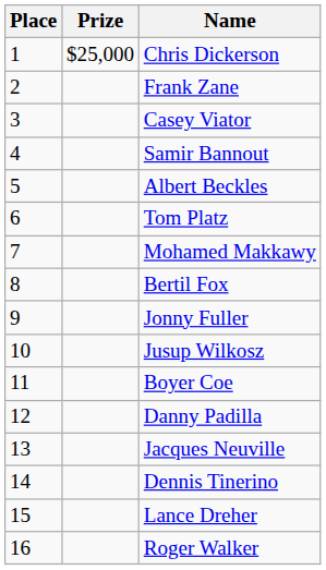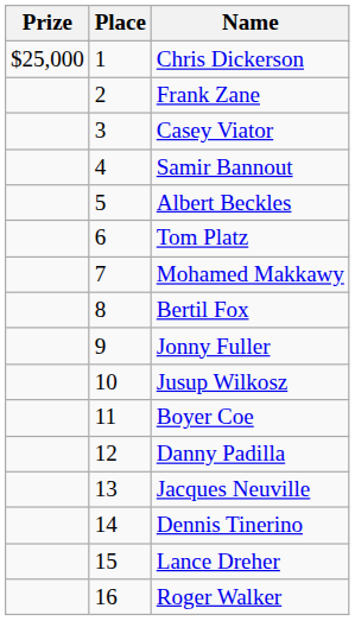columns swapped: Place <-> Prize
